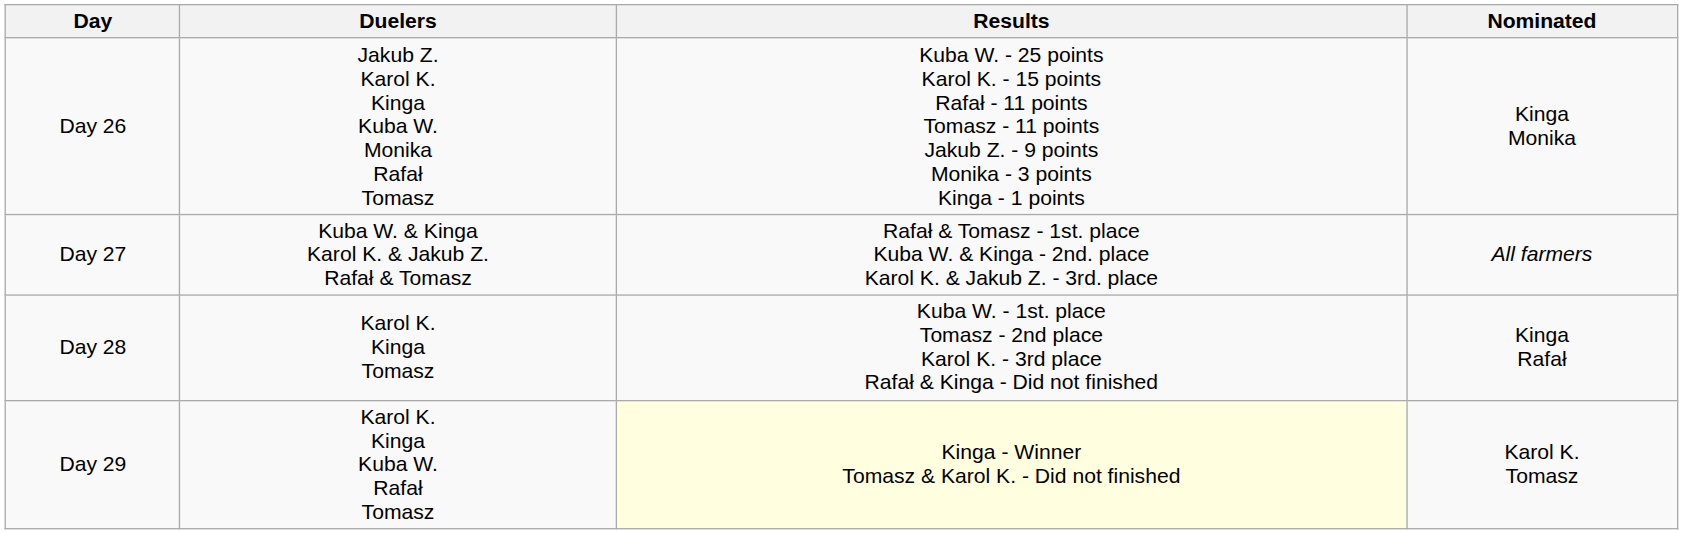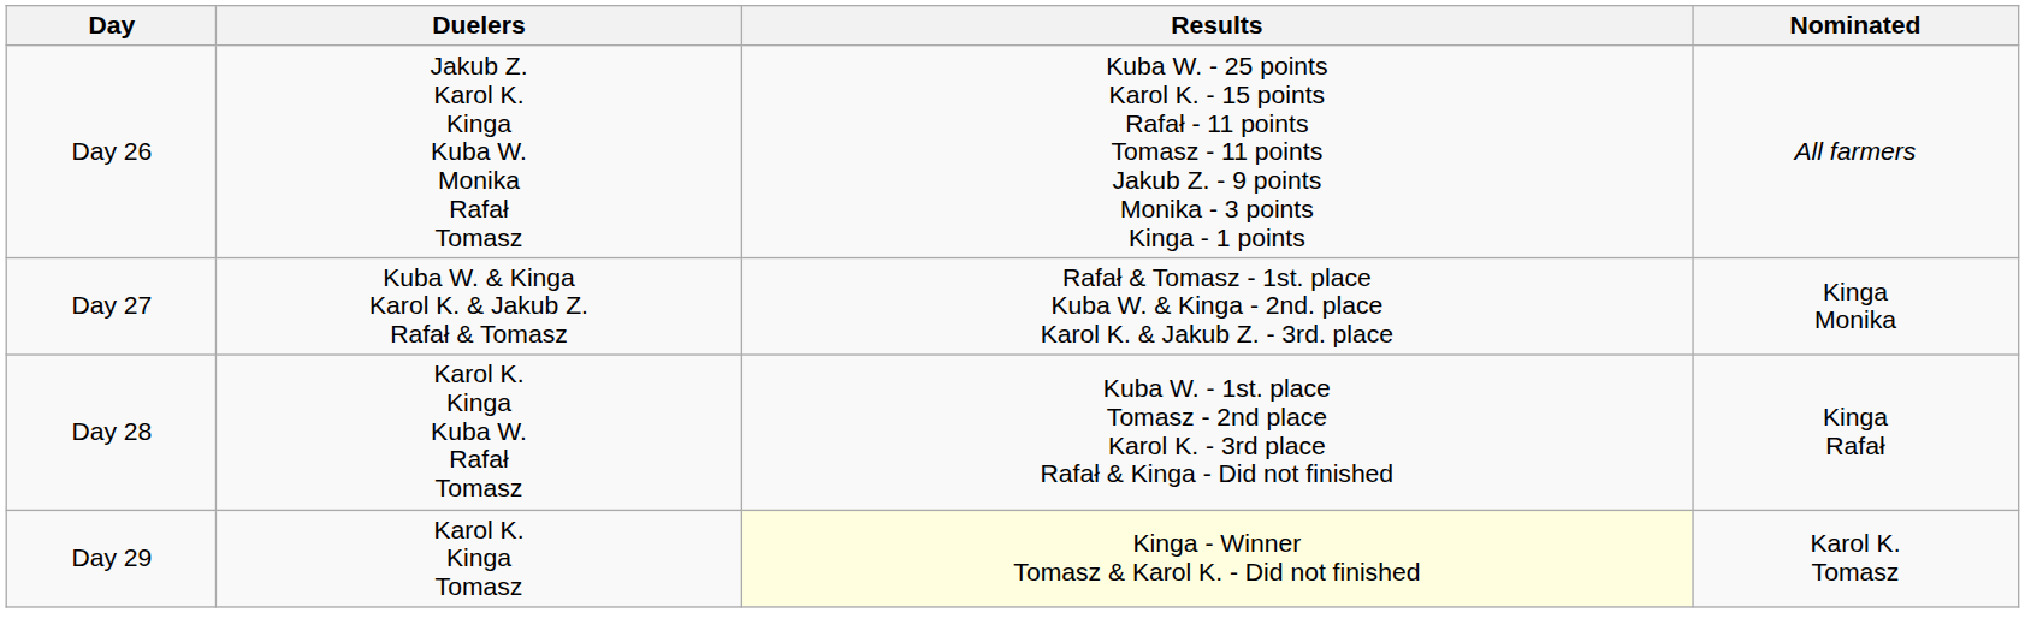Day 26 | Nominated: Kinga Monika -> All farmers
Day 27 | Nominated: All farmers -> Kinga Monika
Day 28 | Duelers: Karol K. Kinga Tomasz -> Karol K. Kinga Kuba W. Rafał Tomasz
Day 29 | Duelers: Karol K. Kinga Kuba W. Rafał Tomasz -> Karol K. Kinga Tomasz
